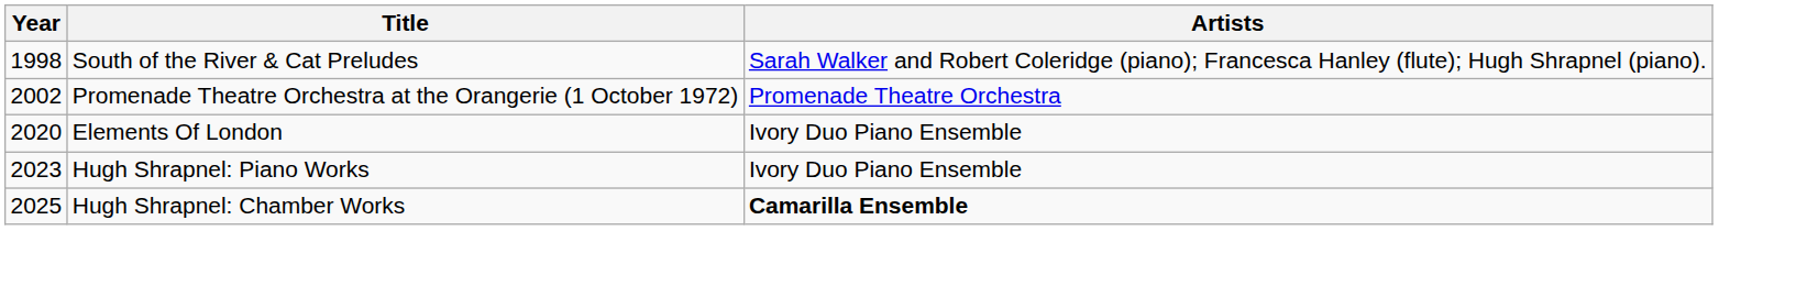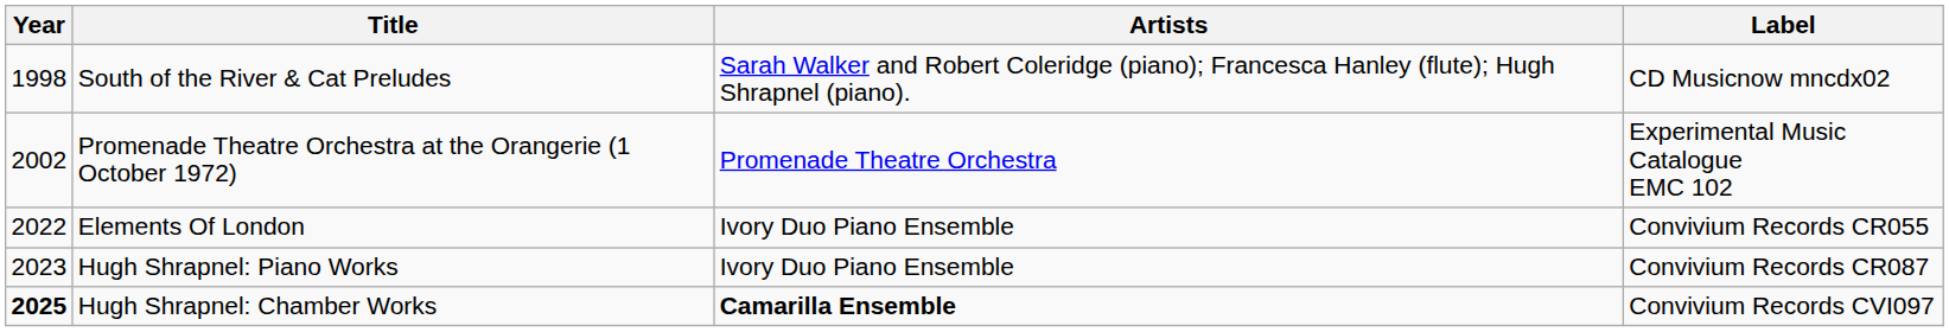+ column: Label | CD Musicnow mncdx02 | Experimental Music Catalogue EMC 102 | Convivium Records CR055 | Convivium Records CR087 | Convivium Records CVI097
Elements Of London | Year: 2020 -> 2022
Hugh Shrapnel: Chamber Works | Year: normal -> bold
